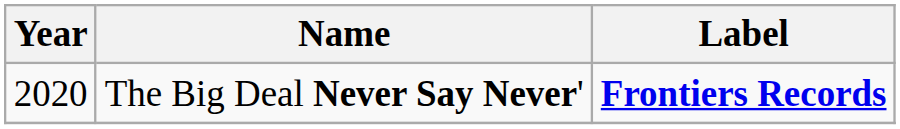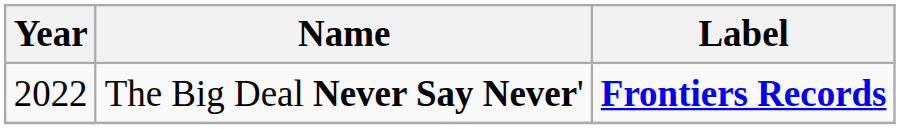The Big Deal Never Say Never' | Year: 2020 -> 2022
